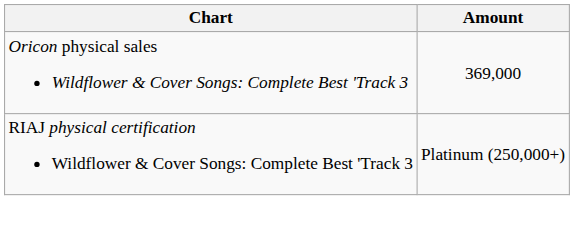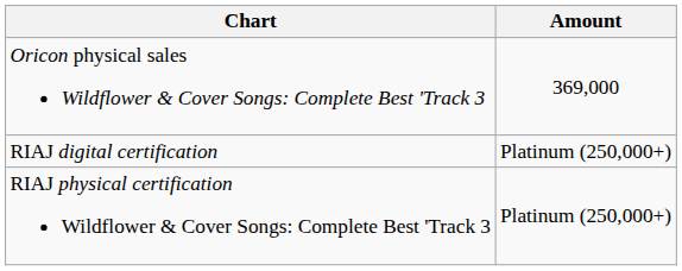+ row: RIAJ digital certification | Platinum (250,000+)
